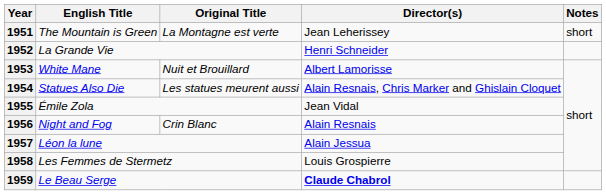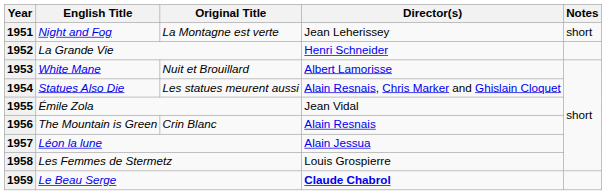1951 | English Title: The Mountain is Green -> Night and Fog
1956 | English Title: Night and Fog -> The Mountain is Green
